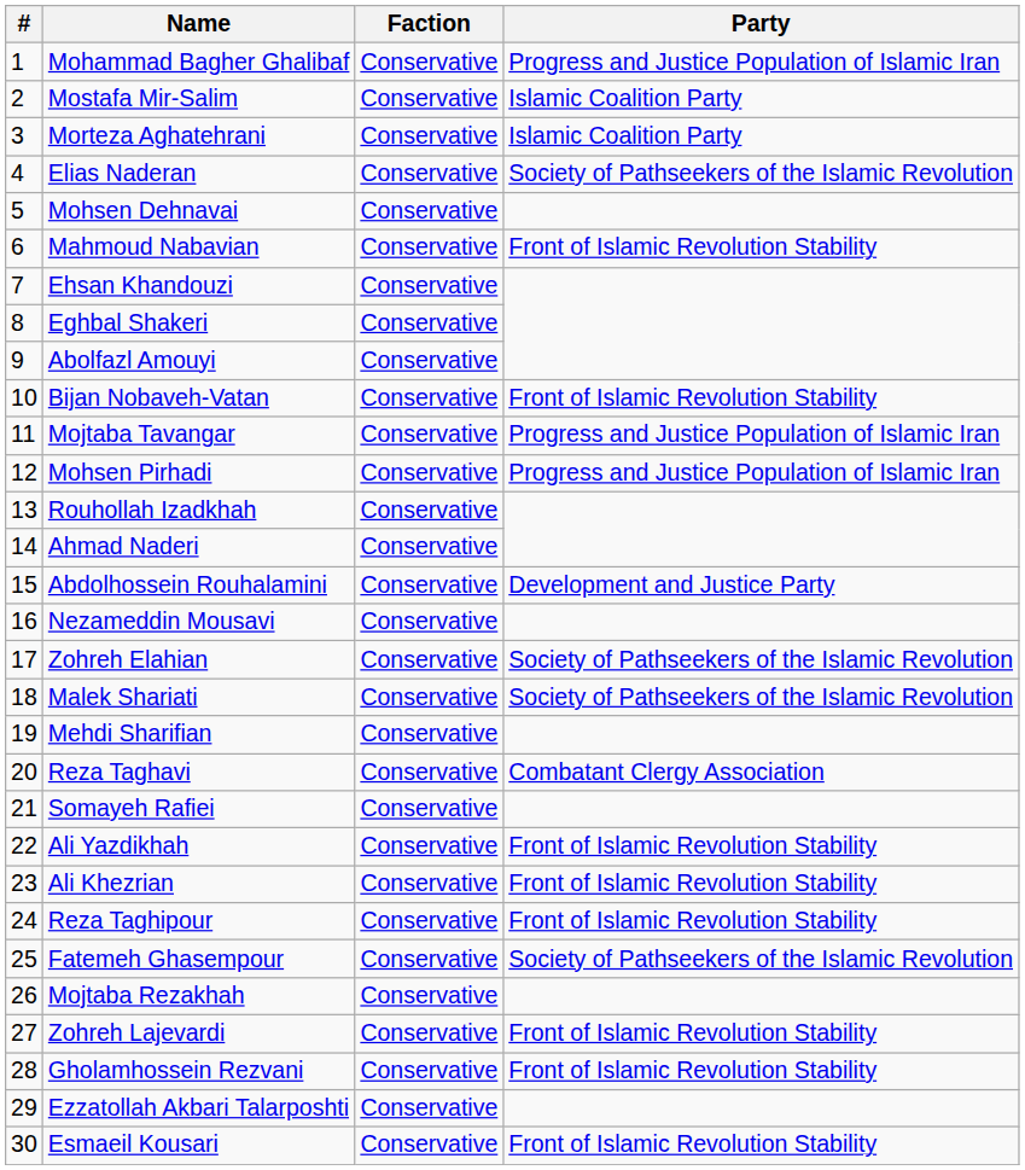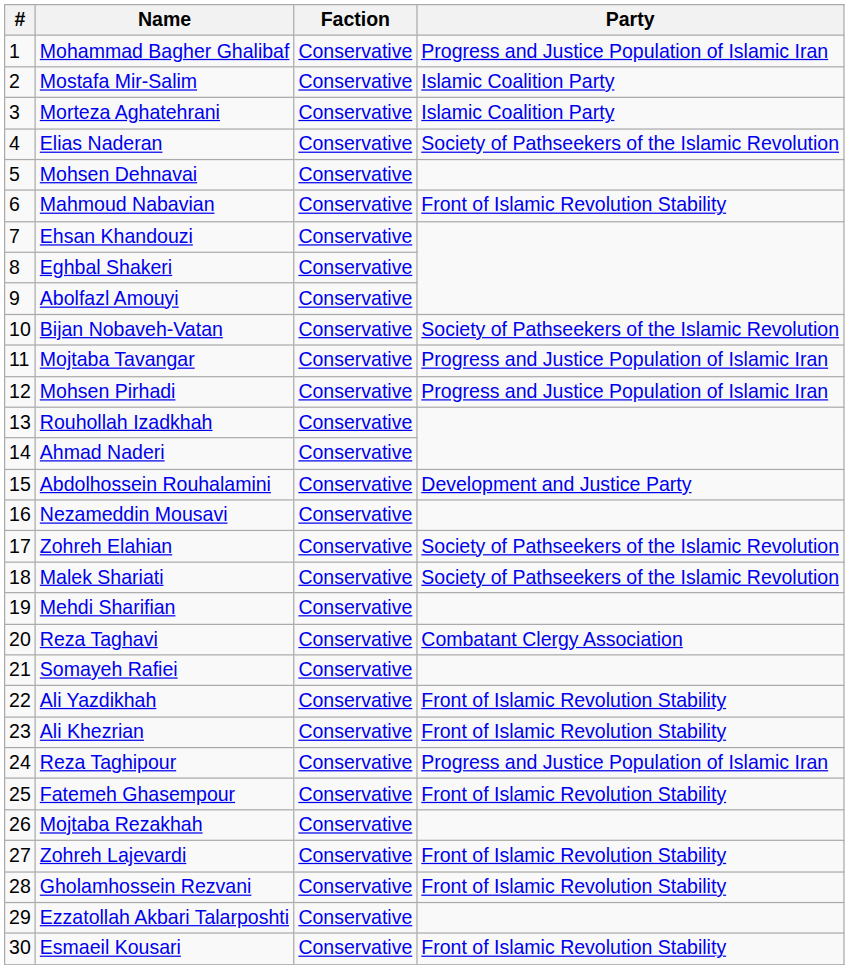Bijan Nobaveh-Vatan | Party: Front of Islamic Revolution Stability -> Society of Pathseekers of the Islamic Revolution
Reza Taghipour | Party: Front of Islamic Revolution Stability -> Progress and Justice Population of Islamic Iran
Fatemeh Ghasempour | Party: Society of Pathseekers of the Islamic Revolution -> Front of Islamic Revolution Stability
